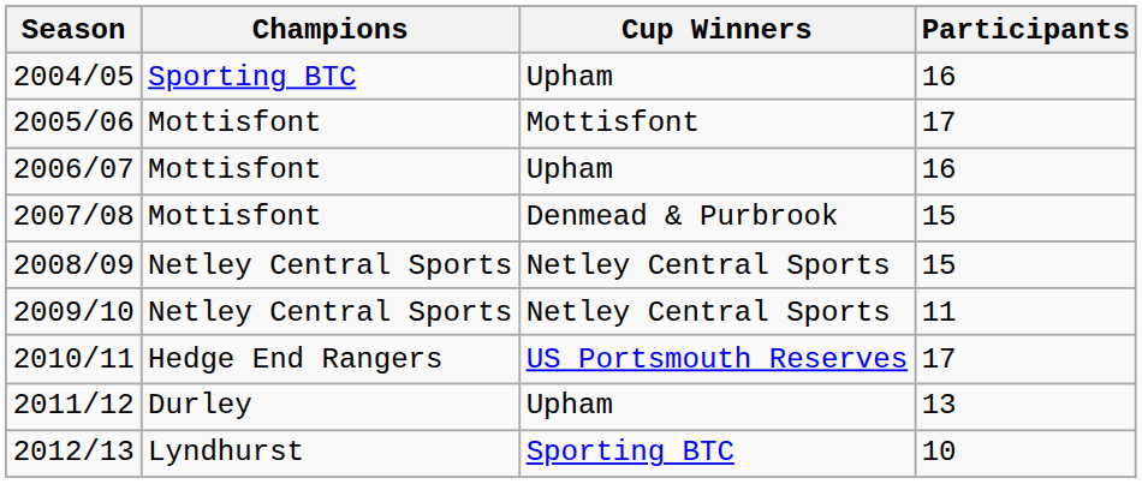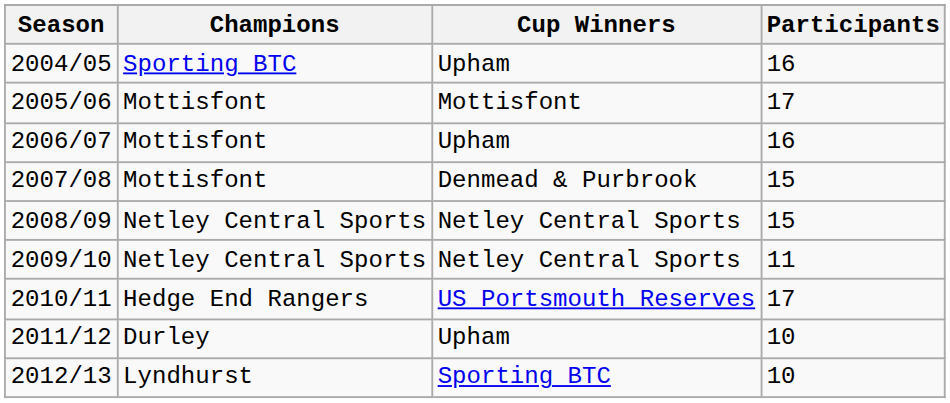2011/12 | Participants: 13 -> 10
